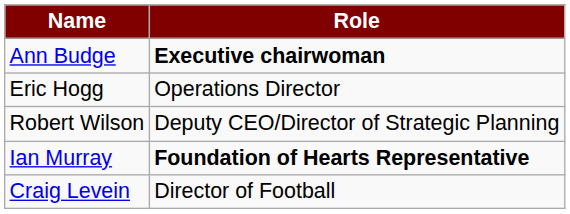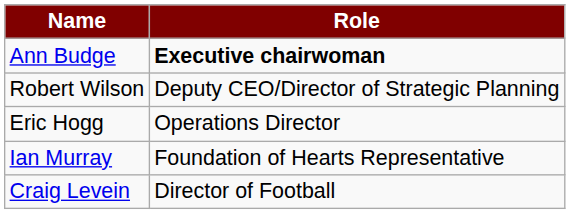rows swapped: Robert Wilson <-> Eric Hogg
Ian Murray | Role: bold -> normal
